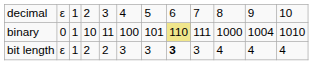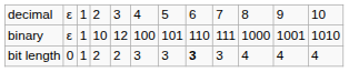binary | column 2: 0 -> ε
binary | column 5: 11 -> 12
binary | column 8: khaki background -> no background
binary | column 11: 1004 -> 1001
bit length | column 2: ε -> 0
